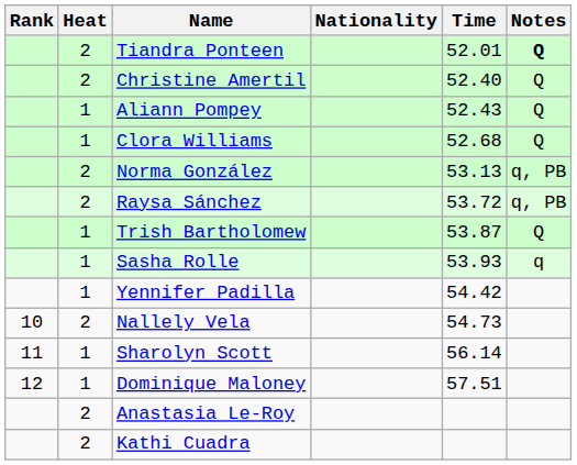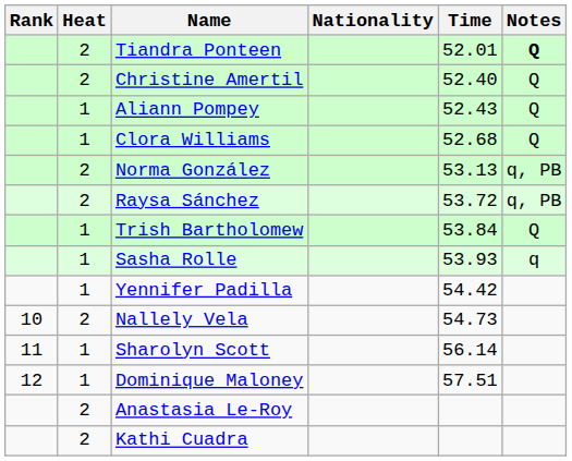Trish Bartholomew | Time: 53.87 -> 53.84
